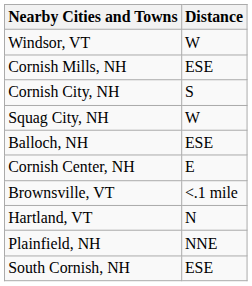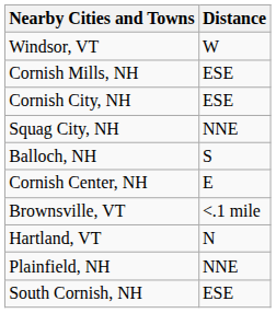Cornish City, NH | Distance: S -> ESE
Squag City, NH | Distance: W -> NNE
Balloch, NH | Distance: ESE -> S
